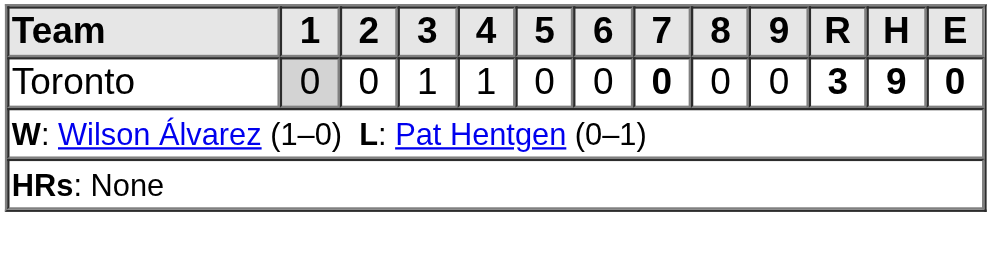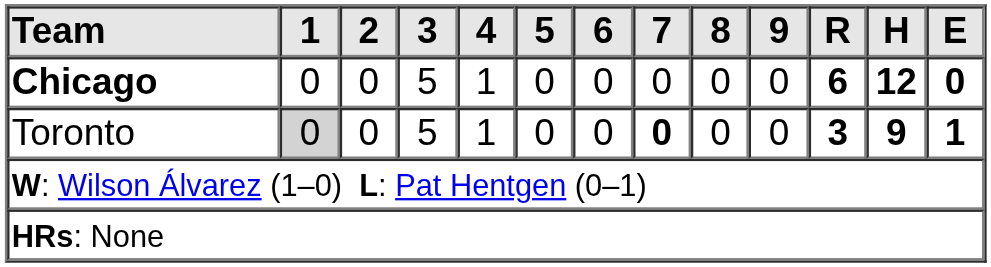+ row: Chicago | 0 | 0 | 5 | 1 | 0 | 0 | 0 | 0 | 0 | 6 | 12 | 0
Toronto | 3: 1 -> 5
Toronto | E: 0 -> 1
